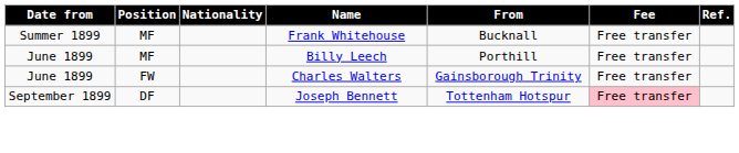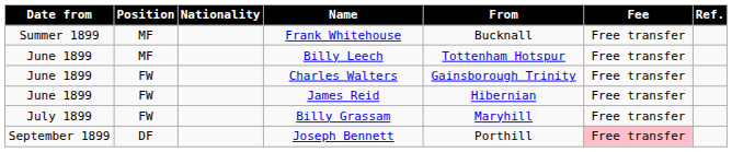Billy Leech | From: Porthill -> Tottenham Hotspur
+ row: June 1899 | FW | James Reid | Hibernian | Free transfer
+ row: July 1899 | FW | Billy Grassam | Maryhill | Free transfer
Joseph Bennett | From: Tottenham Hotspur -> Porthill
